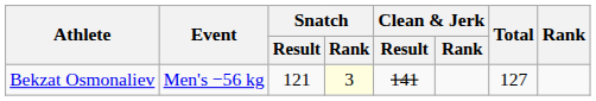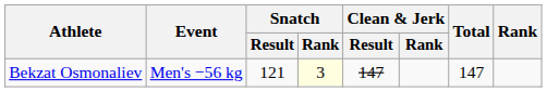Bekzat Osmonaliev | Clean & Jerk / Result: 141 -> 147
Bekzat Osmonaliev | Total: 127 -> 147
